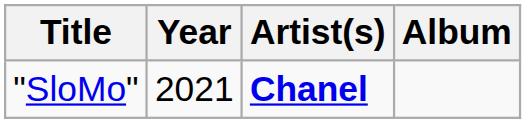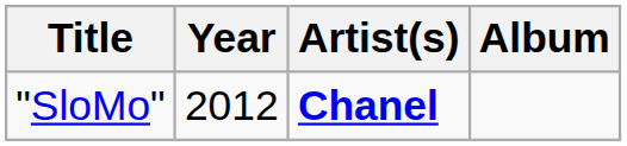"SloMo" | Year: 2021 -> 2012
